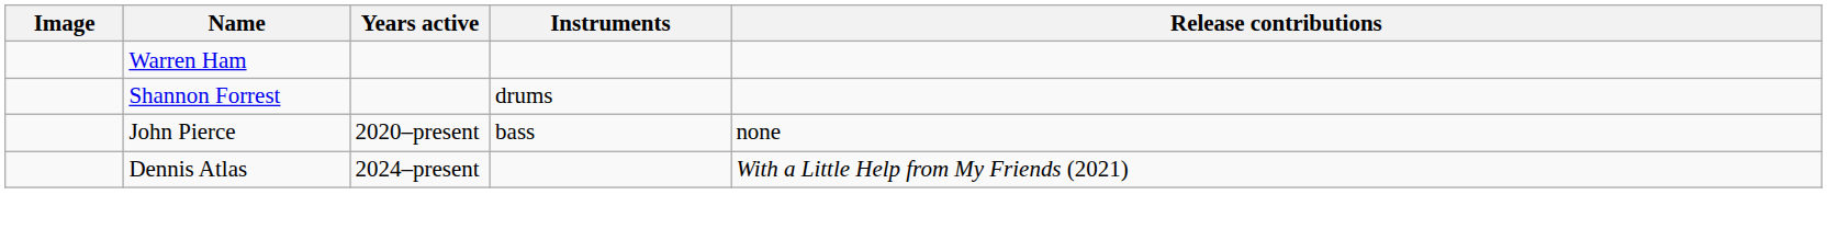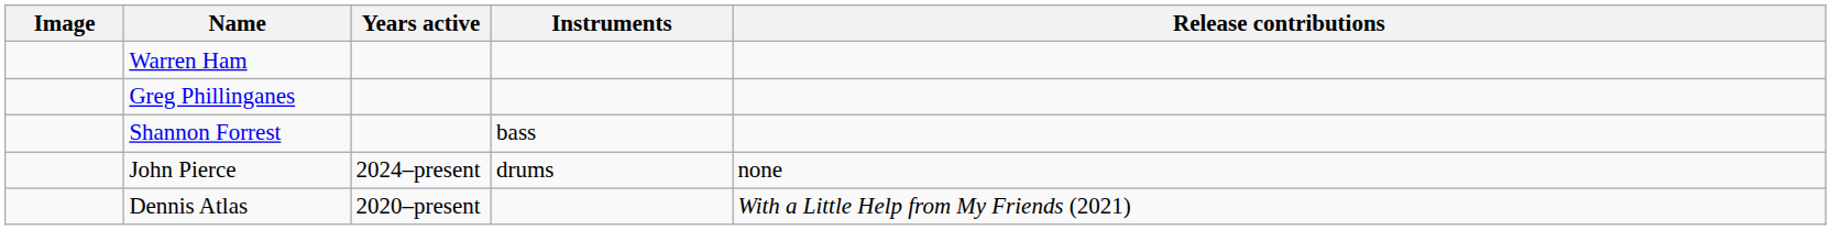+ row: Greg Phillinganes
Shannon Forrest | Instruments: drums -> bass
John Pierce | Years active: 2020–present -> 2024–present
John Pierce | Instruments: bass -> drums
Dennis Atlas | Years active: 2024–present -> 2020–present
